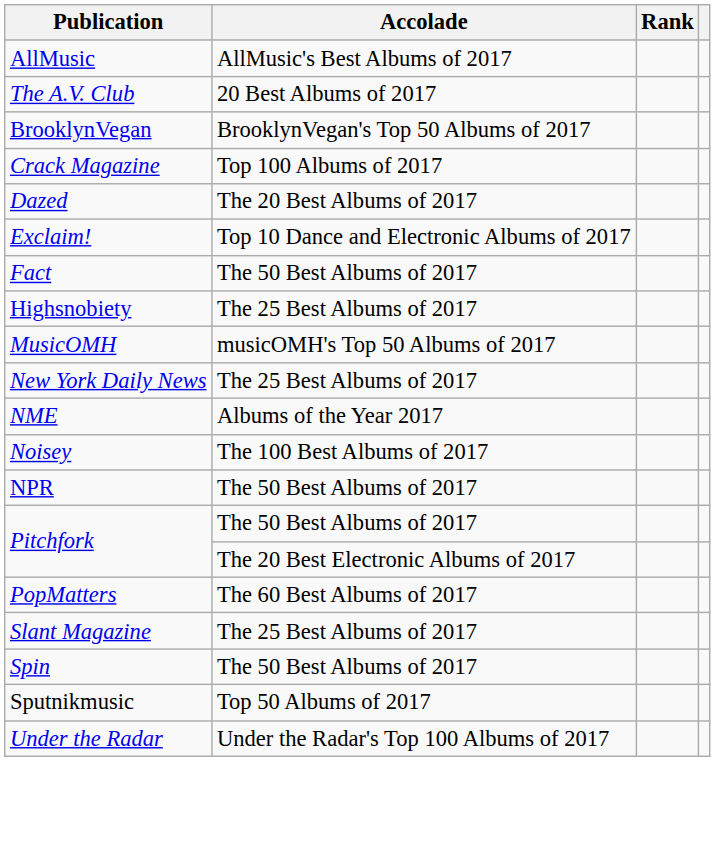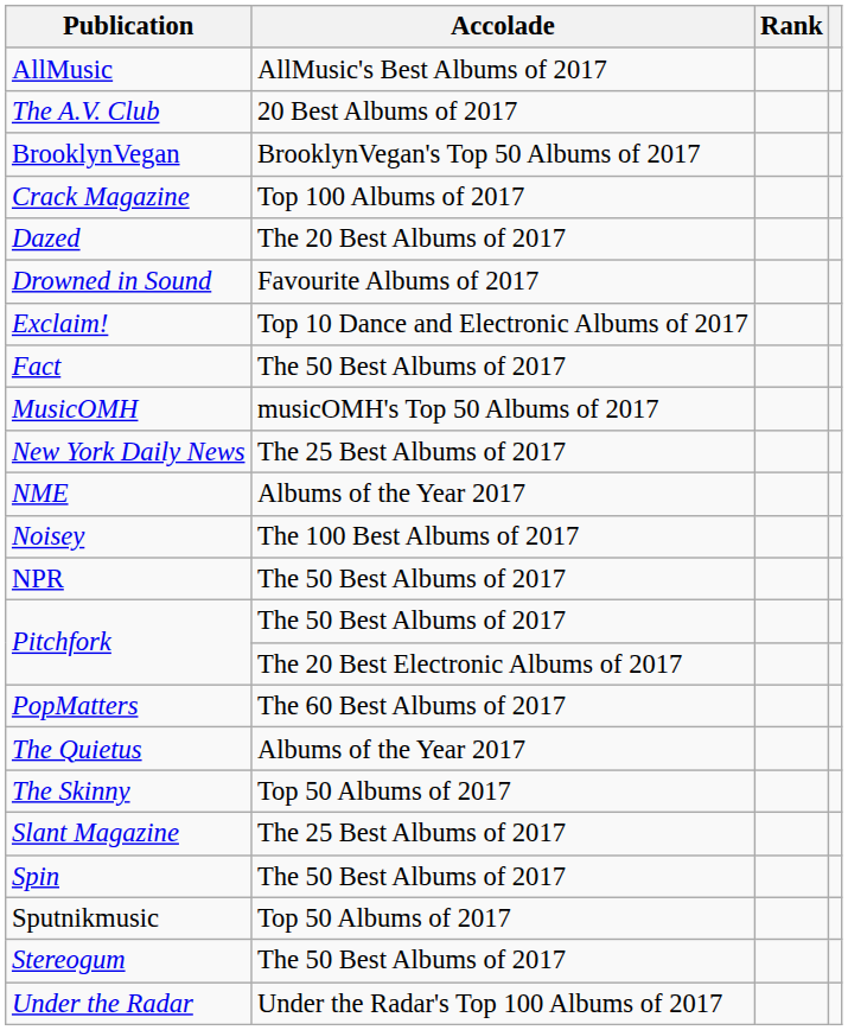+ row: Drowned in Sound | Favourite Albums of 2017
- row: Highsnobiety | The 25 Best Albums of 2017
+ row: The Quietus | Albums of the Year 2017
+ row: The Skinny | Top 50 Albums of 2017
+ row: Stereogum | The 50 Best Albums of 2017
